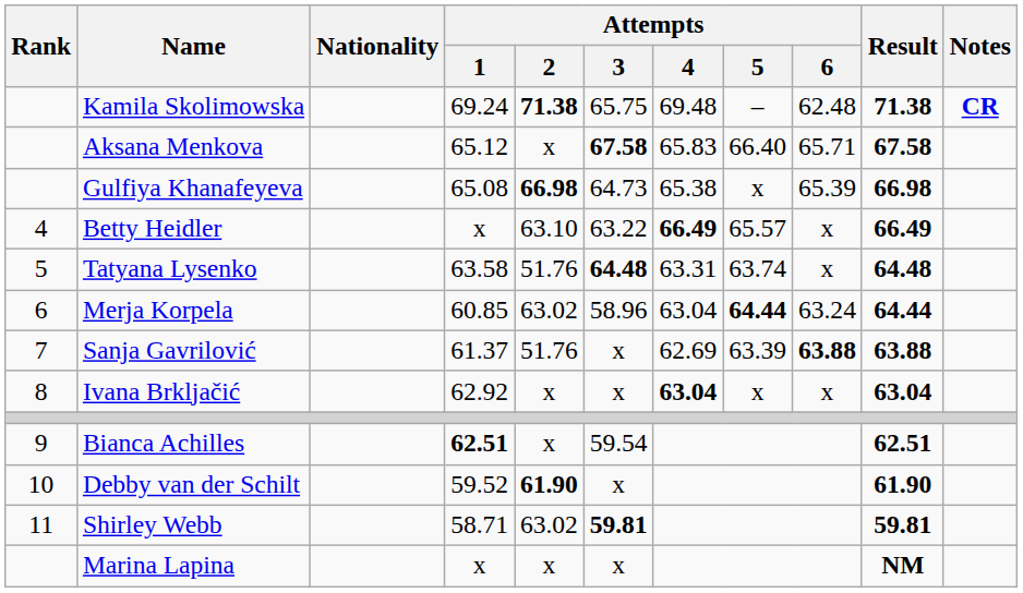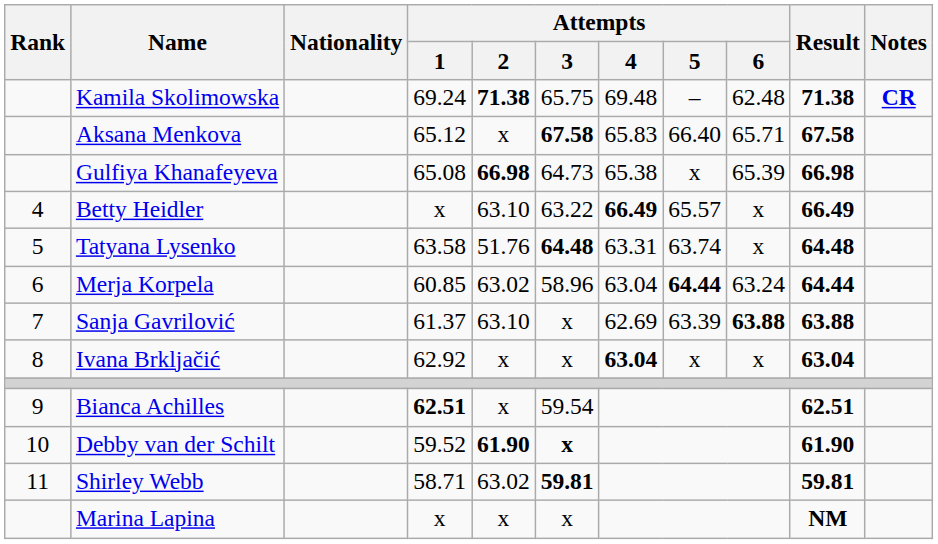Sanja Gavrilović | Attempts / 2: 51.76 -> 63.10
Debby van der Schilt | Attempts / 3: normal -> bold
